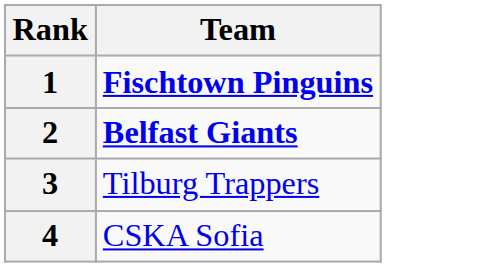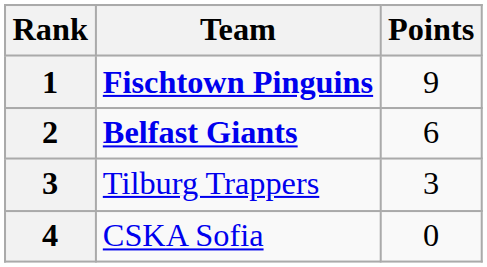+ column: Points | 9 | 6 | 3 | 0
